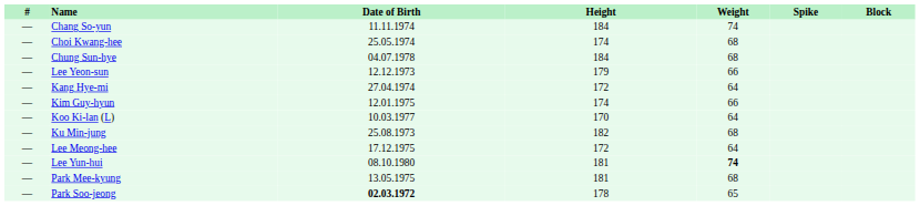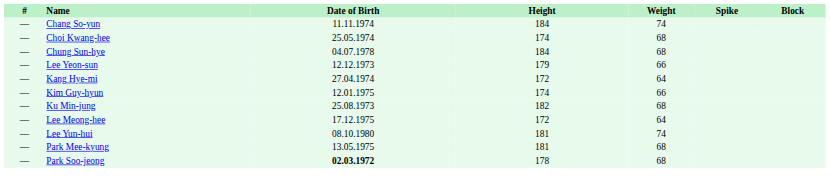- row: — | Koo Ki-lan (L) | 10.03.1977 | 170 | 64
Lee Yun-hui | Weight: bold -> normal
Park Soo-jeong | Weight: 65 -> 68
